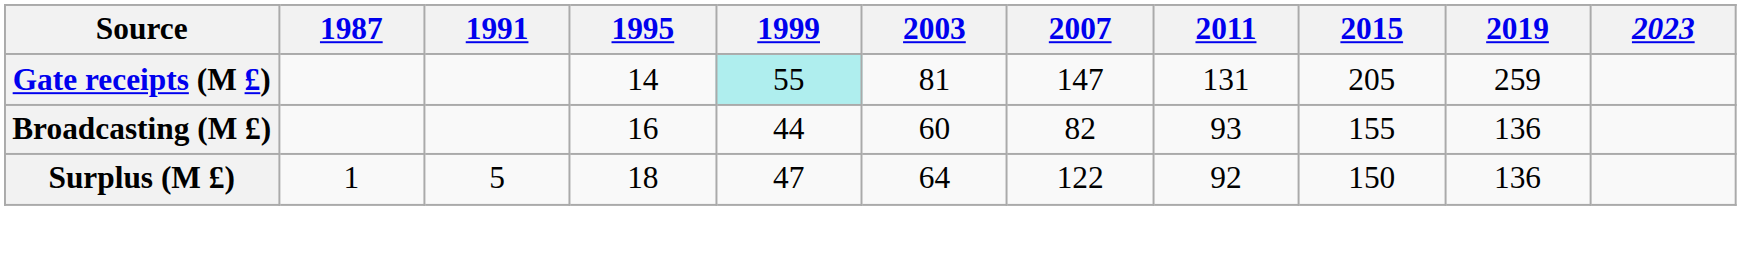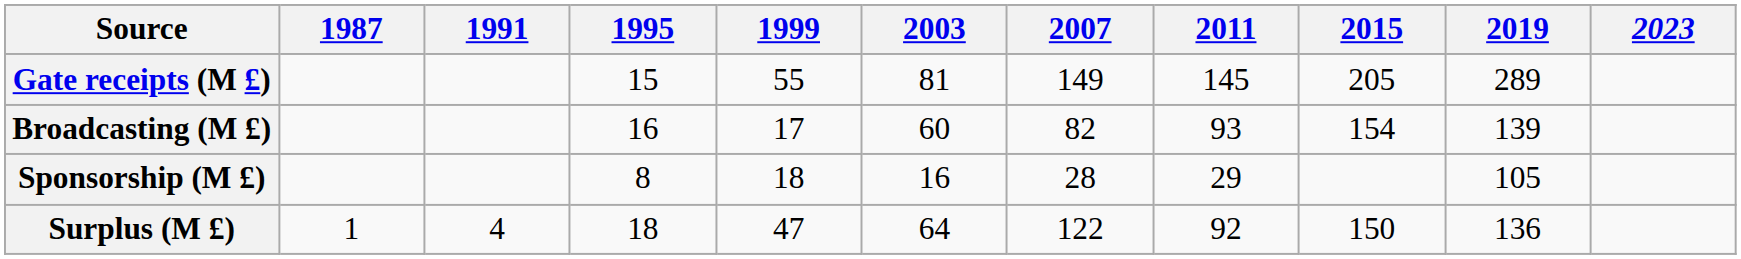Gate receipts (M £) | 1995: 14 -> 15
Gate receipts (M £) | 1999: paleturquoise background -> no background
Gate receipts (M £) | 2007: 147 -> 149
Gate receipts (M £) | 2011: 131 -> 145
Gate receipts (M £) | 2019: 259 -> 289
Broadcasting (M £) | 1999: 44 -> 17
Broadcasting (M £) | 2015: 155 -> 154
Broadcasting (M £) | 2019: 136 -> 139
+ row: Sponsorship (M £) | 8 | 18 | 16 | 28 | 29 | 105
Surplus (M £) | 1991: 5 -> 4
